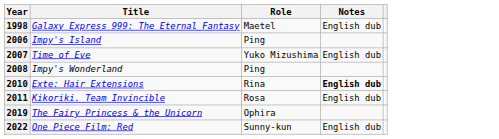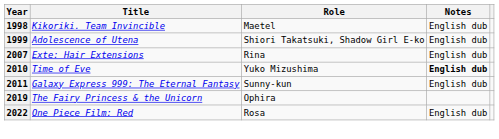1998 | Title: Galaxy Express 999: The Eternal Fantasy -> Kikoriki. Team Invincible
+ row: 1999 | Adolescence of Utena | Shiori Takatsuki, Shadow Girl E-ko | English dub
- row: 2006 | Impy's Island | Ping
2007 | Title: Time of Eve -> Exte: Hair Extensions
2007 | Role: Yuko Mizushima -> Rina
- row: 2008 | Impy's Wonderland | Ping
2010 | Title: Exte: Hair Extensions -> Time of Eve
2010 | Role: Rina -> Yuko Mizushima
2011 | Title: Kikoriki. Team Invincible -> Galaxy Express 999: The Eternal Fantasy
2011 | Role: Rosa -> Sunny-kun
2022 | Role: Sunny-kun -> Rosa
